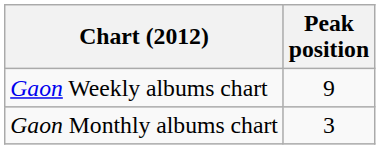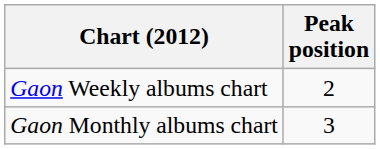Gaon Weekly albums chart | Peak position: 9 -> 2
